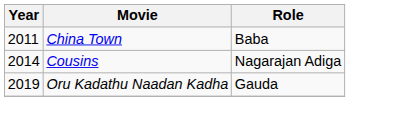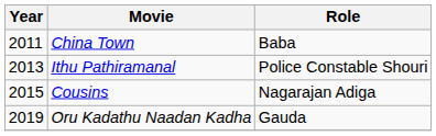+ row: 2013 | Ithu Pathiramanal | Police Constable Shouri
Cousins | Year: 2014 -> 2015
